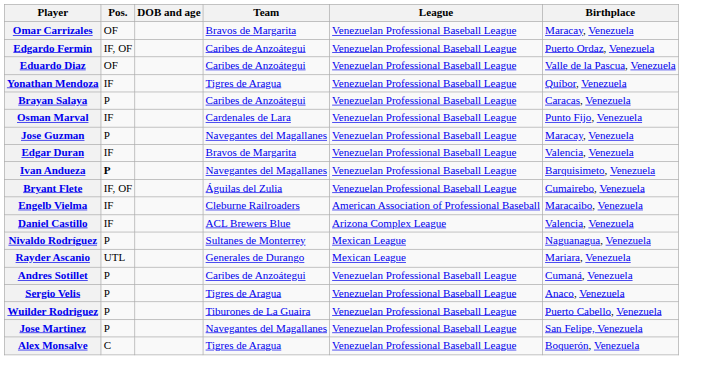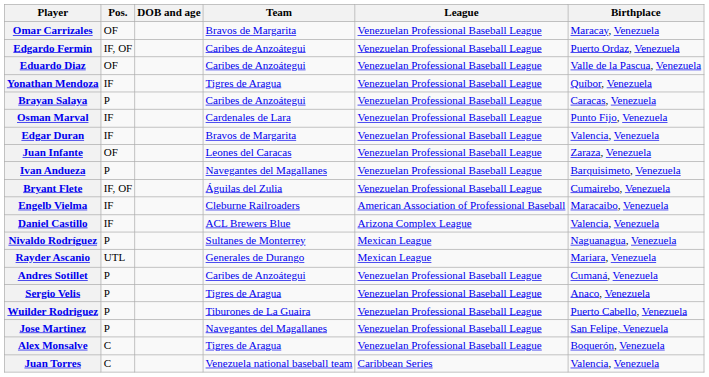- row: Jose Guzman | P | Navegantes del Magallanes | Venezuelan Professional Baseball League | Maracay, Venezuela
+ row: Juan Infante | OF | Leones del Caracas | Venezuelan Professional Baseball League | Zaraza, Venezuela
Ivan Andueza | Pos.: bold -> normal
+ row: Juan Torres | C | Venezuela national baseball team | Caribbean Series | Valencia, Venezuela
